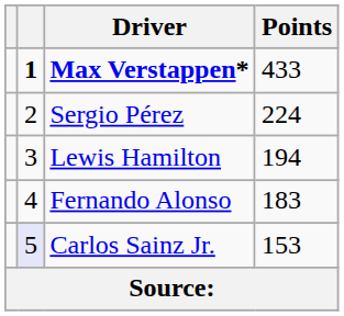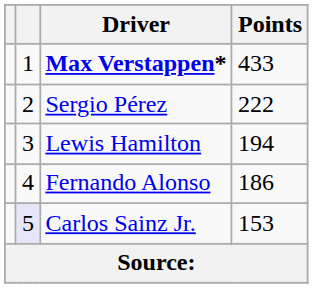Max Verstappen* | column 2: bold -> normal
Sergio Pérez | Points: 224 -> 222
Fernando Alonso | Points: 183 -> 186
